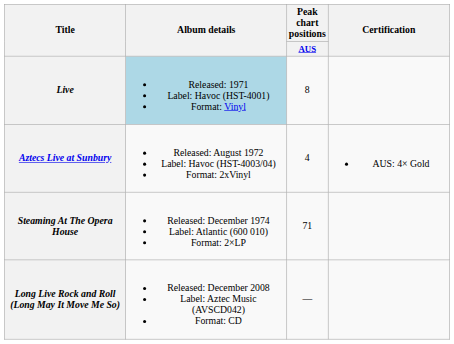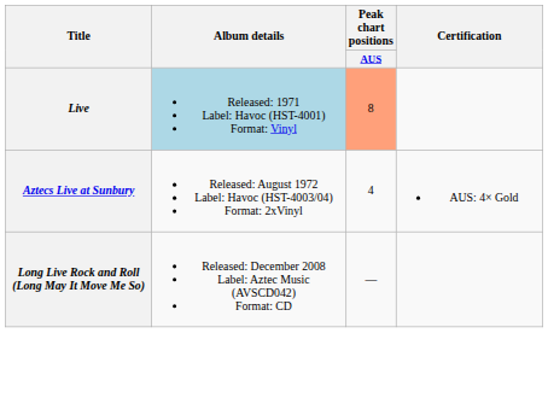Live | Peak chart positions / AUS: no background -> lightsalmon background
- row: Steaming At The Opera House | Released: December 1974 Label: Atlantic (600 010) Format: 2×LP | 71
